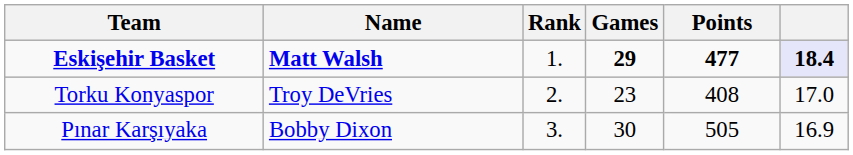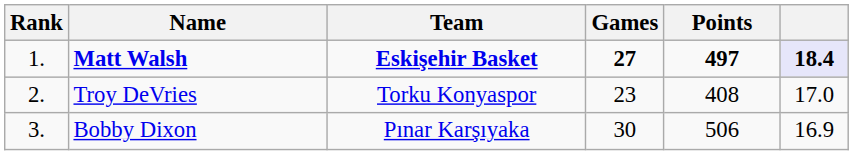columns swapped: Rank <-> Team
Matt Walsh | Games: 29 -> 27
Matt Walsh | Points: 477 -> 497
Bobby Dixon | Points: 505 -> 506
